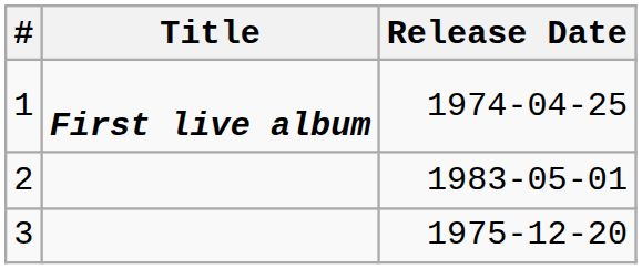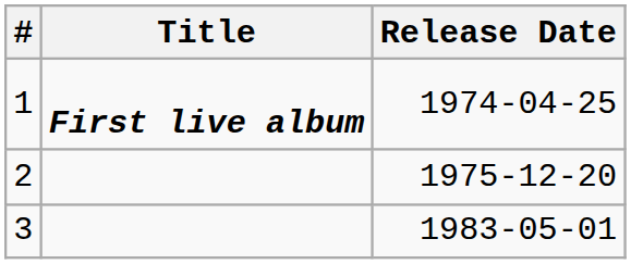2 | Release Date: 1983-05-01 -> 1975-12-20
3 | Release Date: 1975-12-20 -> 1983-05-01
